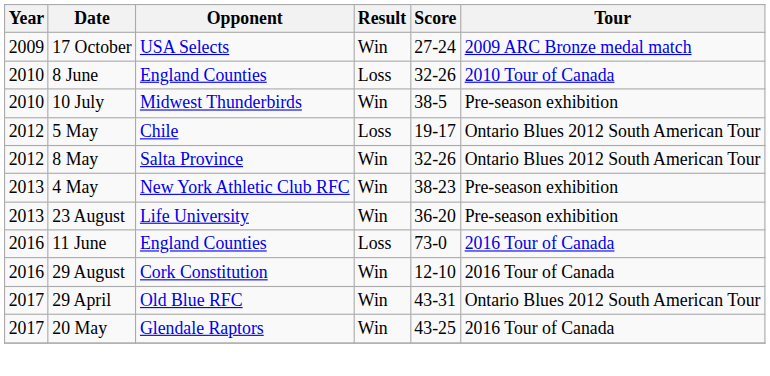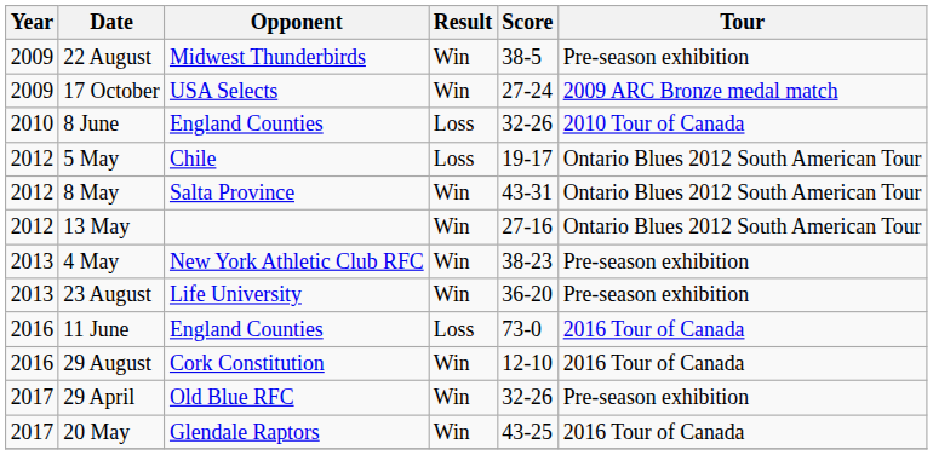+ row: 2009 | 22 August | Midwest Thunderbirds | Win | 38-5 | Pre-season exhibition
- row: 2010 | 10 July | Midwest Thunderbirds | Win | 38-5 | Pre-season exhibition
8 May | Score: 32-26 -> 43-31
+ row: 2012 | 13 May | Win | 27-16 | Ontario Blues 2012 South American Tour
29 April | Score: 43-31 -> 32-26
29 April | Tour: Ontario Blues 2012 South American Tour -> Pre-season exhibition
